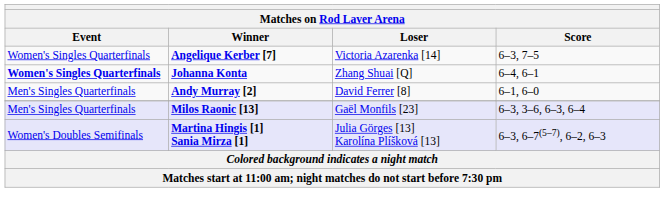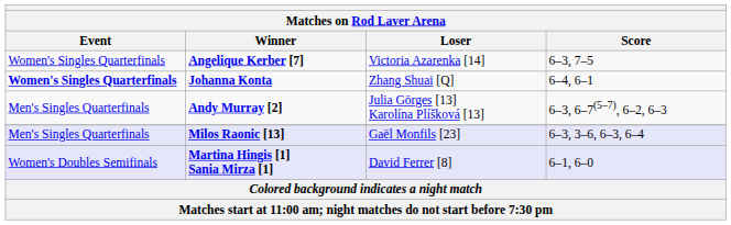Andy Murray [2] | Loser: David Ferrer [8] -> Julia Görges [13] Karolína Plíšková [13]
Andy Murray [2] | Score: 6–1, 6–0 -> 6–3, 6–7(5–7), 6–2, 6–3
Martina Hingis [1] Sania Mirza [1] | Loser: Julia Görges [13] Karolína Plíšková [13] -> David Ferrer [8]
Martina Hingis [1] Sania Mirza [1] | Score: 6–3, 6–7(5–7), 6–2, 6–3 -> 6–1, 6–0
